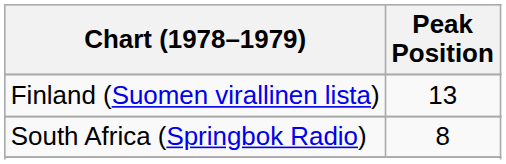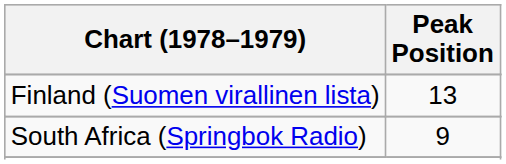South Africa (Springbok Radio) | Peak Position: 8 -> 9
